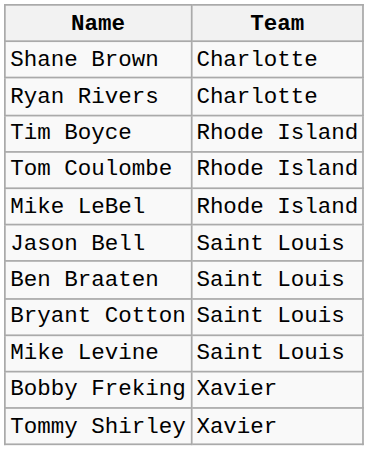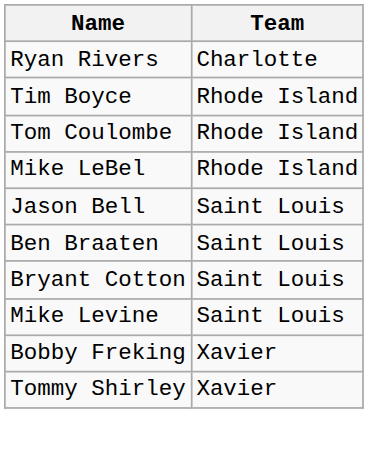- row: Shane Brown | Charlotte
